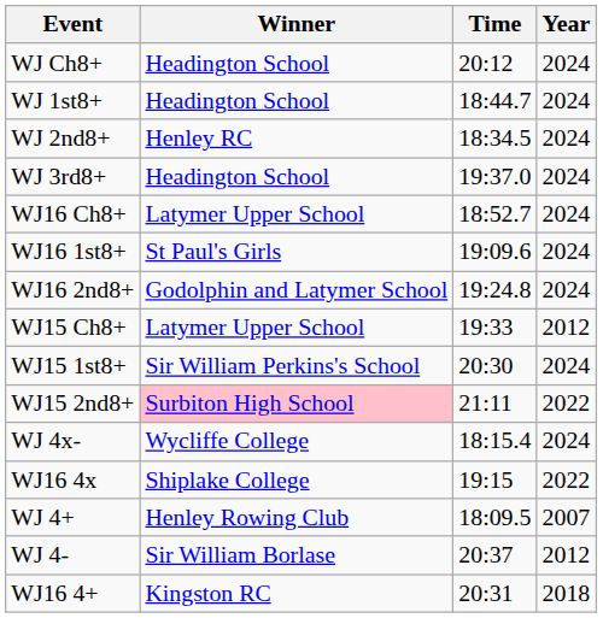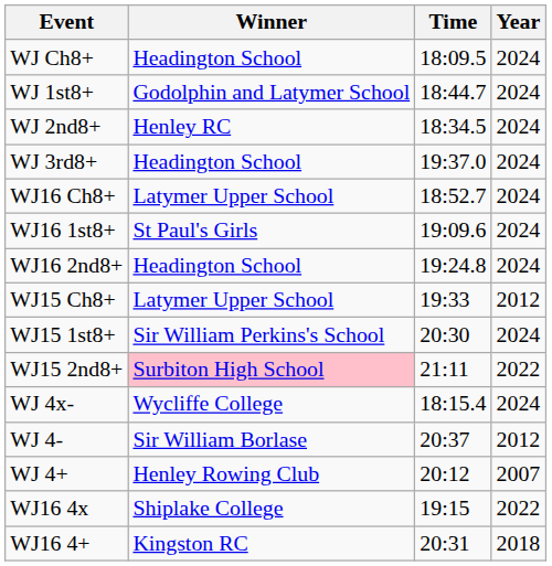WJ Ch8+ | Time: 20:12 -> 18:09.5
WJ 1st8+ | Winner: Headington School -> Godolphin and Latymer School
WJ16 2nd8+ | Winner: Godolphin and Latymer School -> Headington School
rows swapped: WJ 4- <-> WJ16 4x
WJ 4+ | Time: 18:09.5 -> 20:12
